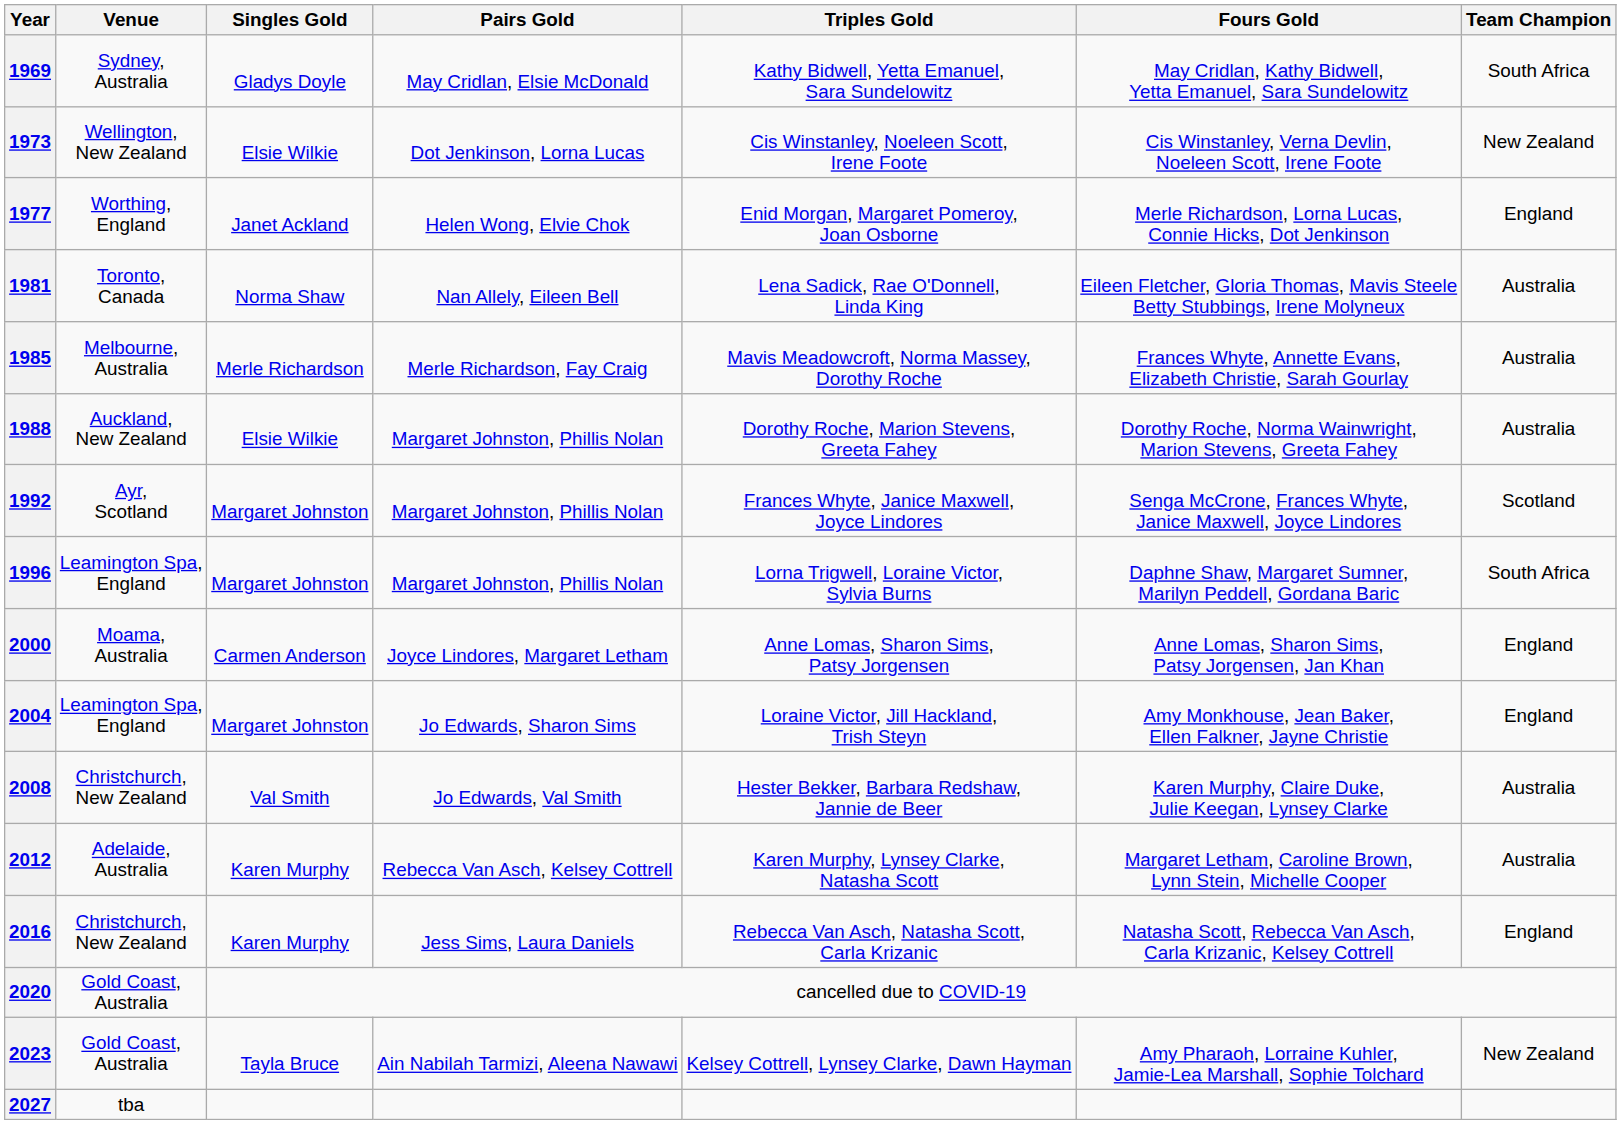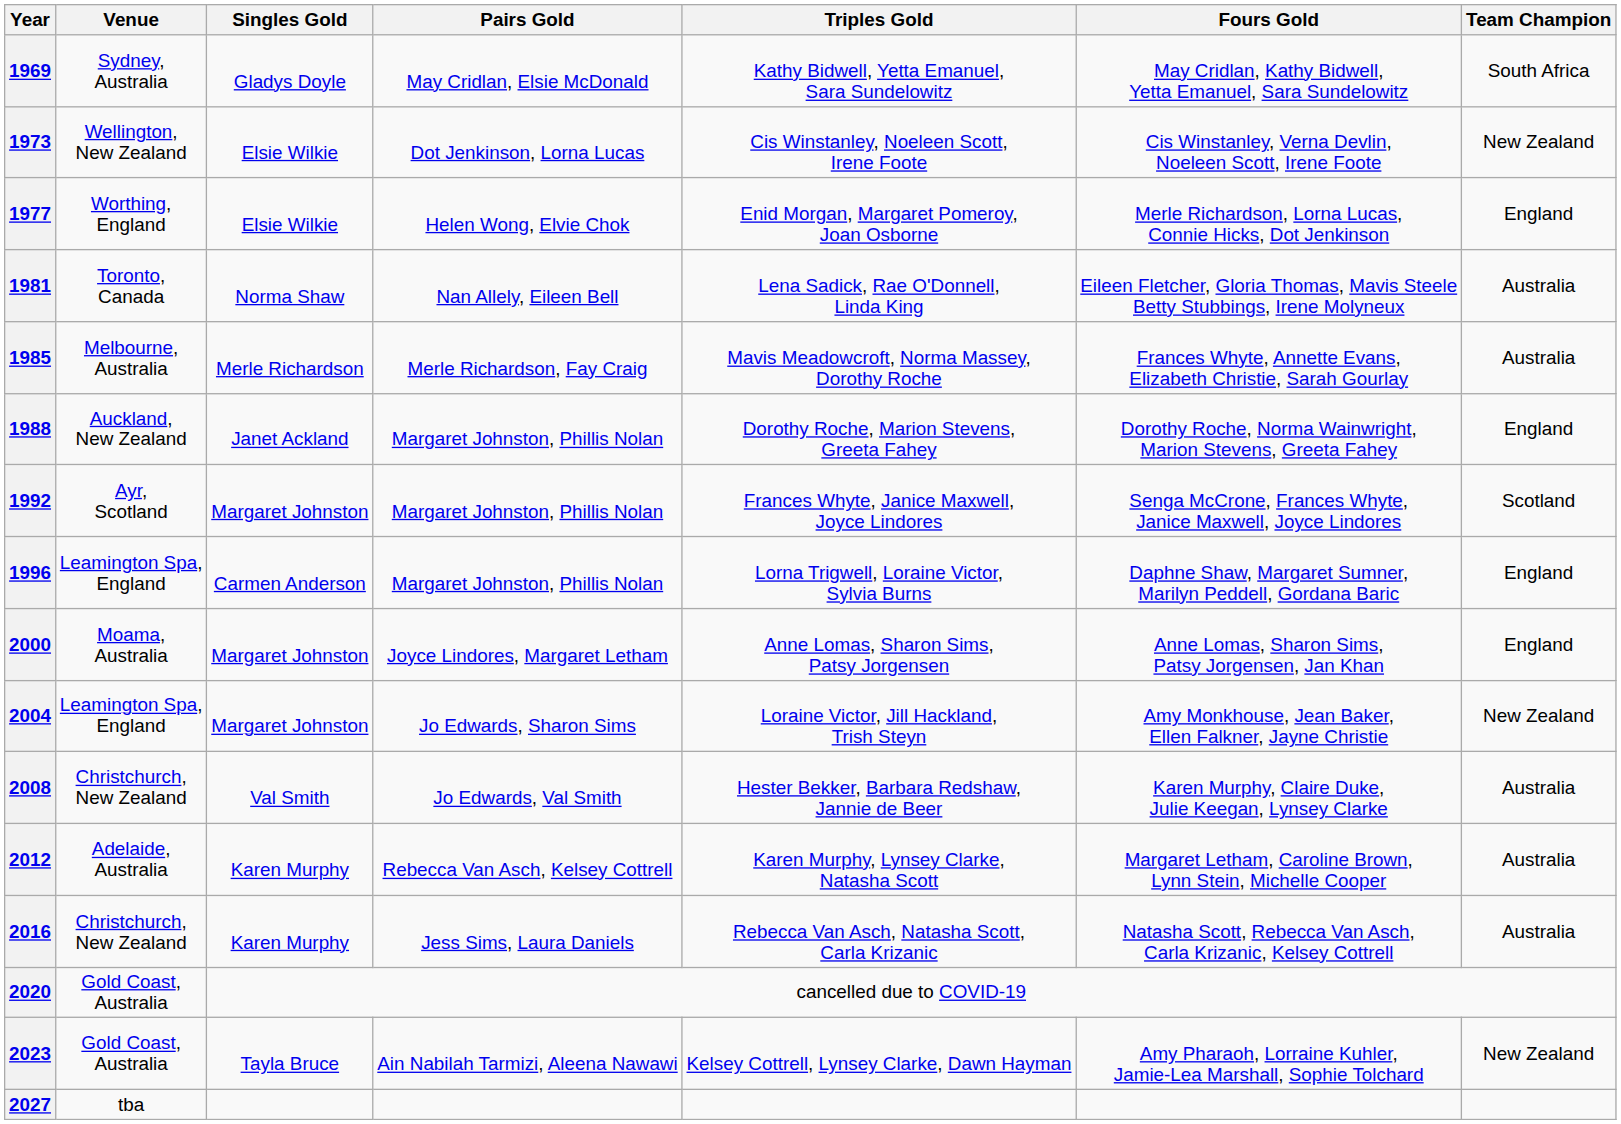1977 | Singles Gold: Janet Ackland -> Elsie Wilkie
1988 | Singles Gold: Elsie Wilkie -> Janet Ackland
1988 | Team Champion: Australia -> England
1996 | Singles Gold: Margaret Johnston -> Carmen Anderson
1996 | Team Champion: South Africa -> England
2000 | Singles Gold: Carmen Anderson -> Margaret Johnston
2004 | Team Champion: England -> New Zealand
2016 | Team Champion: England -> Australia
